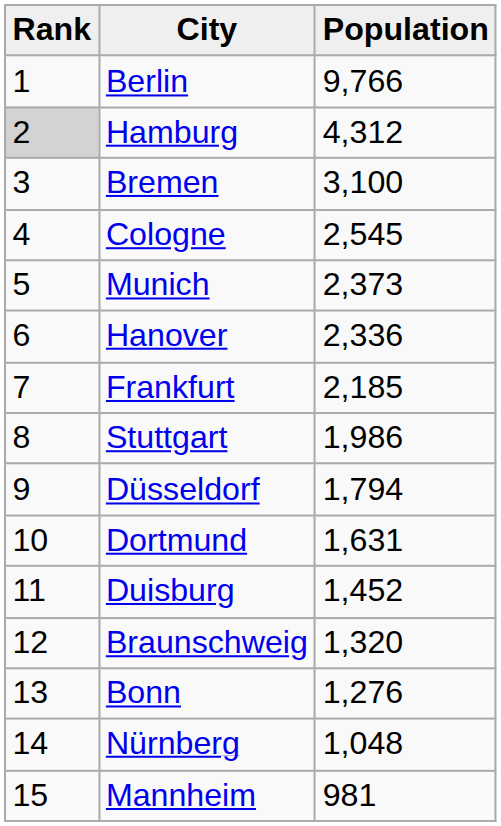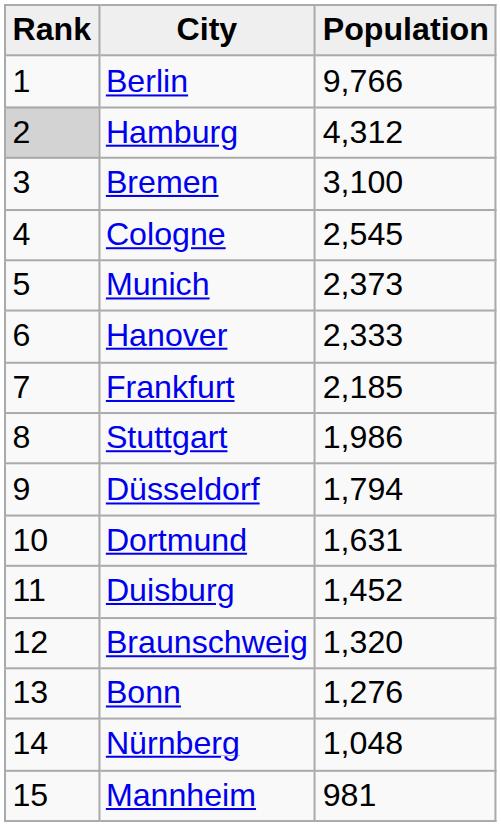Hanover | Population: 2,336 -> 2,333
